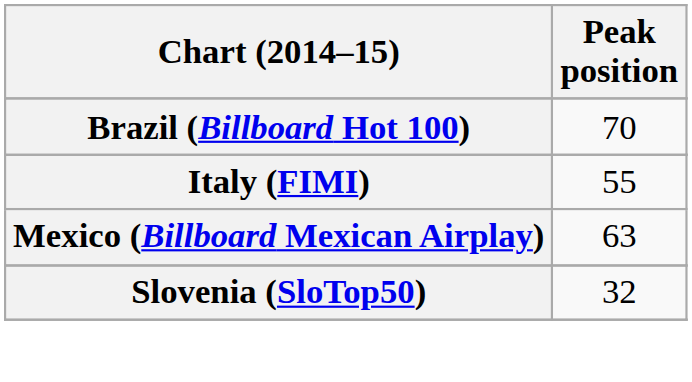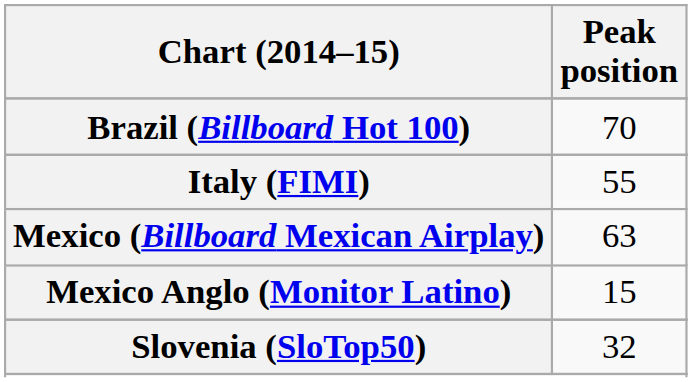+ row: Mexico Anglo (Monitor Latino) | 15
